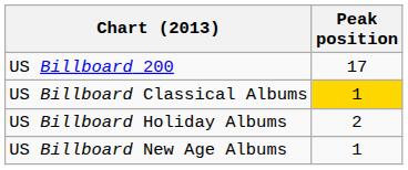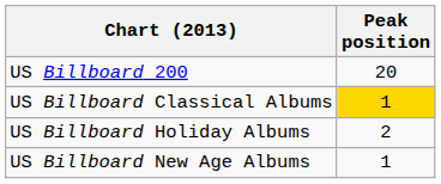US Billboard 200 | Peak position: 17 -> 20
